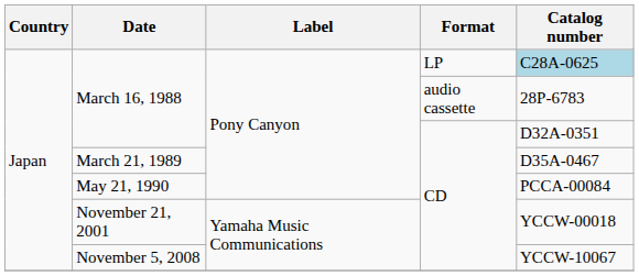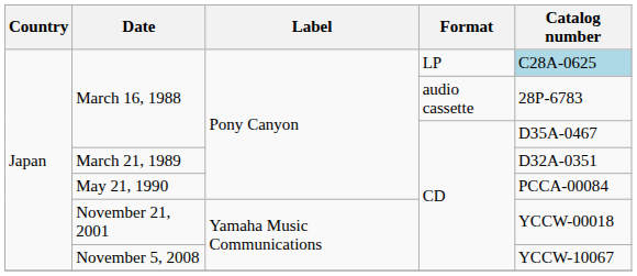March 16, 1988 / CD | Catalog number: D32A-0351 -> D35A-0467
March 21, 1989 | Catalog number: D35A-0467 -> D32A-0351
